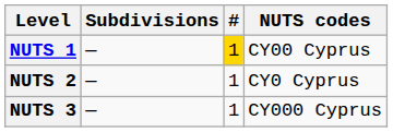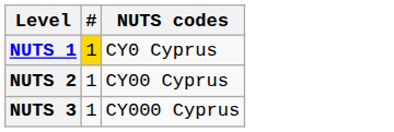- column: Subdivisions | — | — | —
NUTS 1 | NUTS codes: CY00 Cyprus -> CY0 Cyprus
NUTS 2 | NUTS codes: CY0 Cyprus -> CY00 Cyprus
